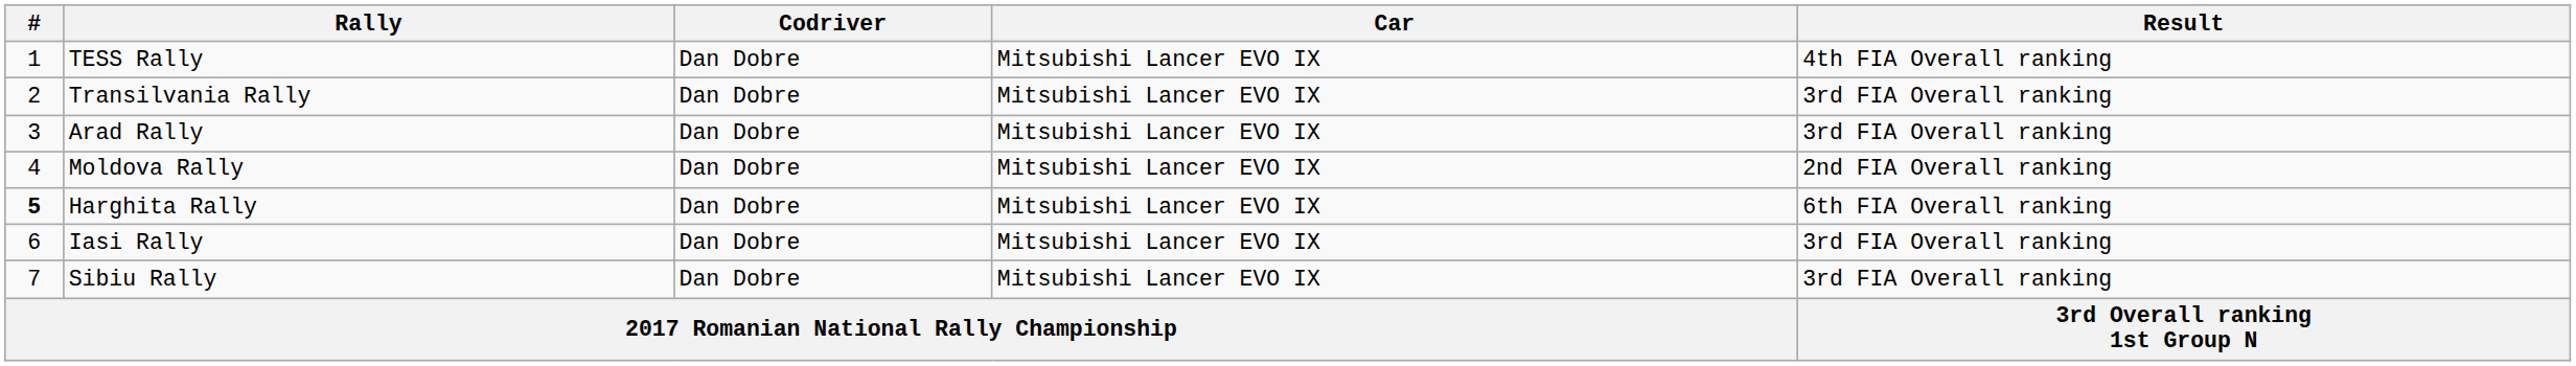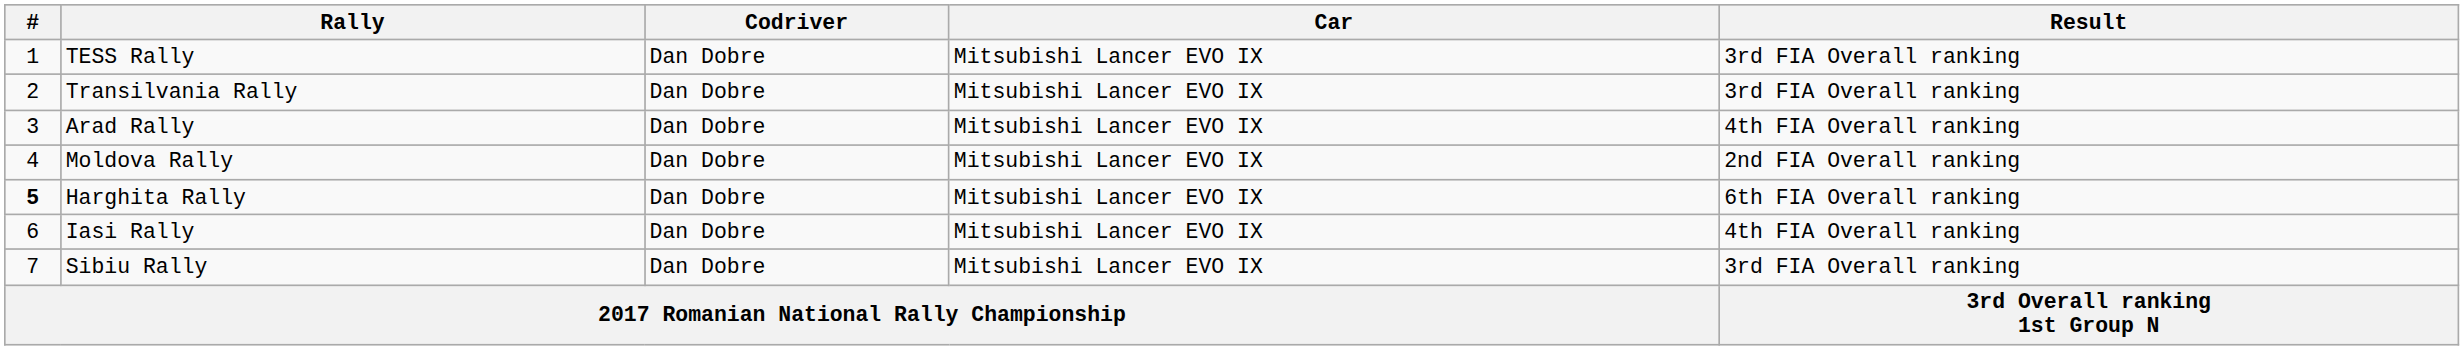TESS Rally | Result: 4th FIA Overall ranking -> 3rd FIA Overall ranking
Arad Rally | Result: 3rd FIA Overall ranking -> 4th FIA Overall ranking
Iasi Rally | Result: 3rd FIA Overall ranking -> 4th FIA Overall ranking
